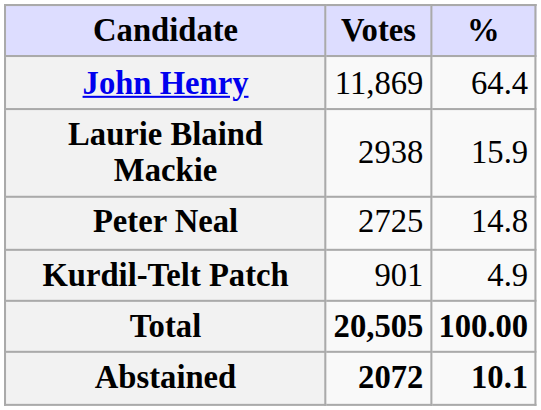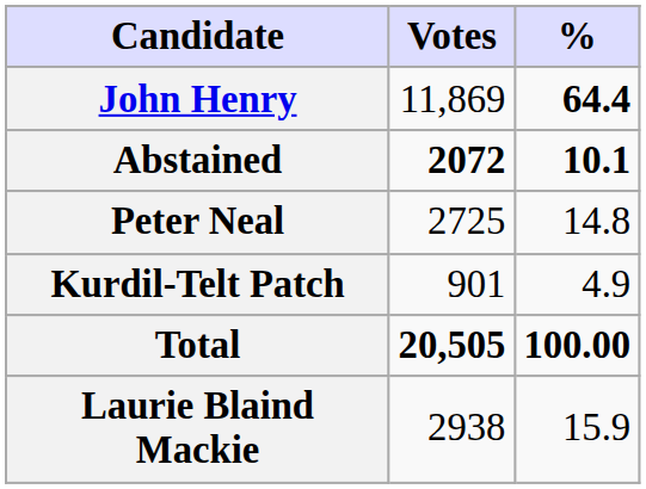John Henry | %: normal -> bold
rows swapped: Laurie Blaind Mackie <-> Abstained
